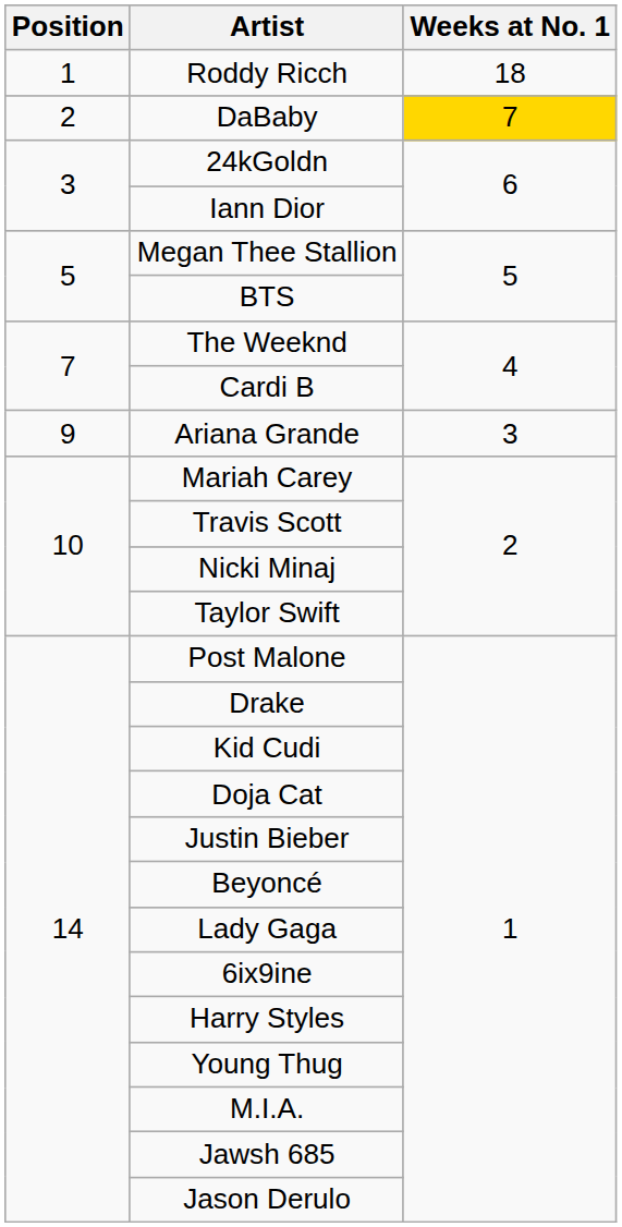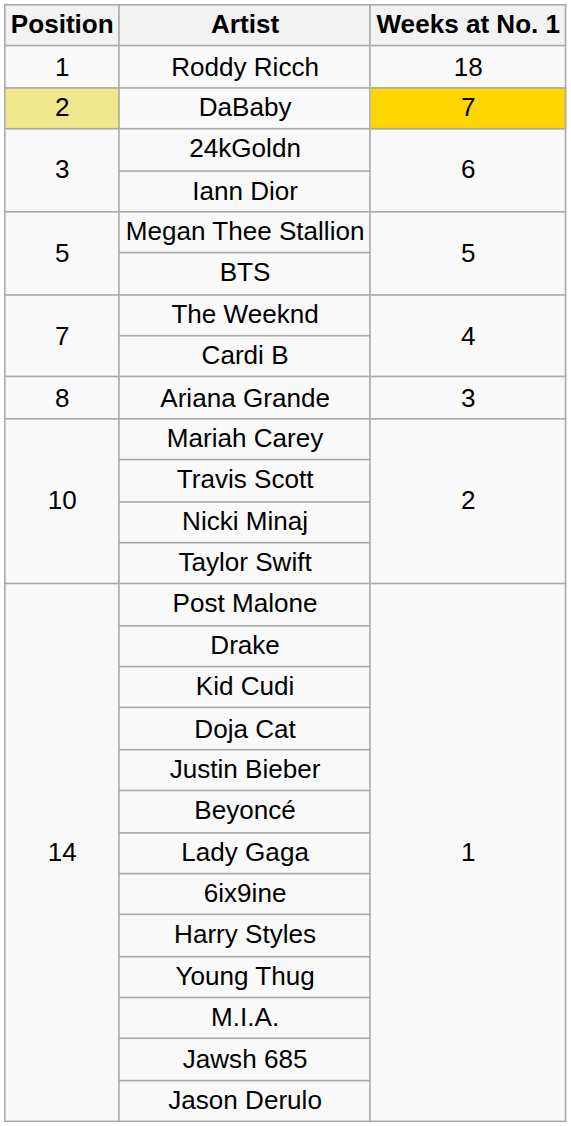DaBaby | Position: no background -> khaki background
Ariana Grande | Position: 9 -> 8
